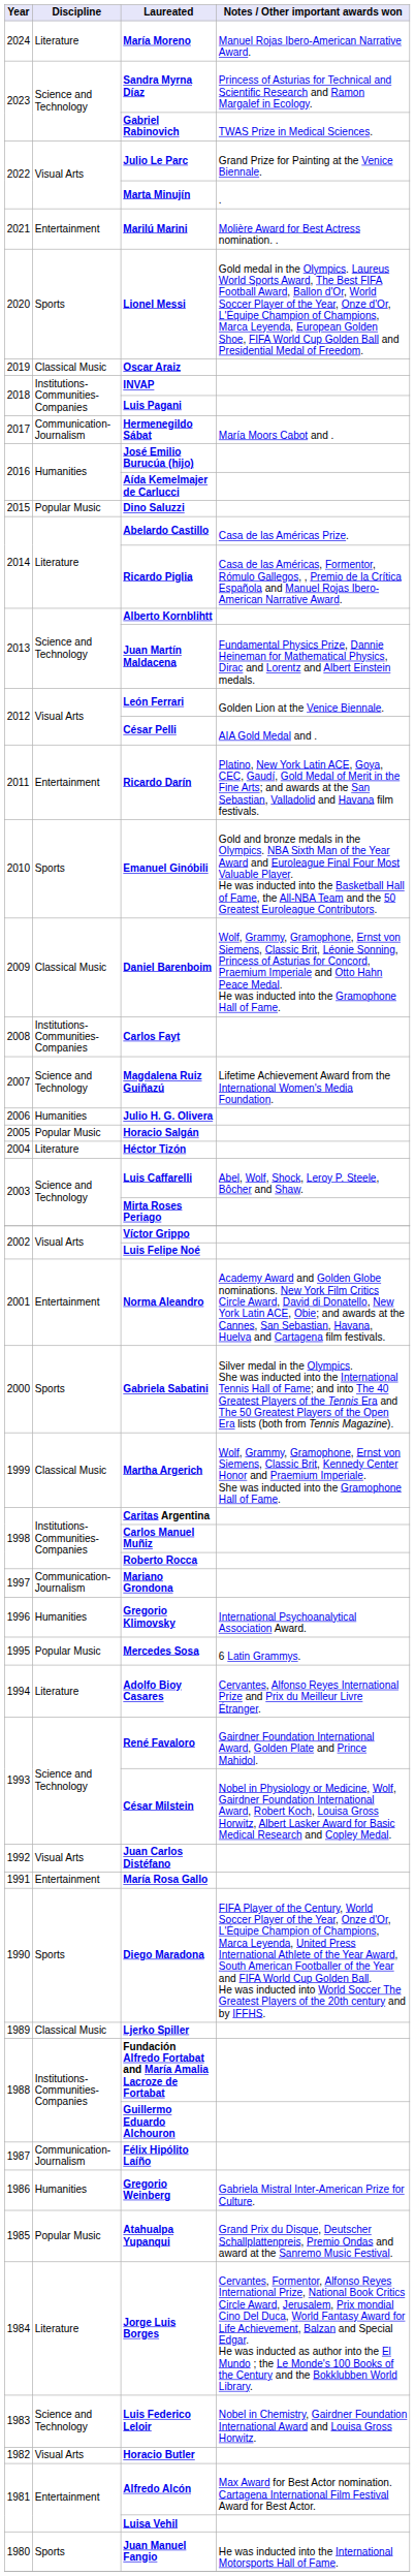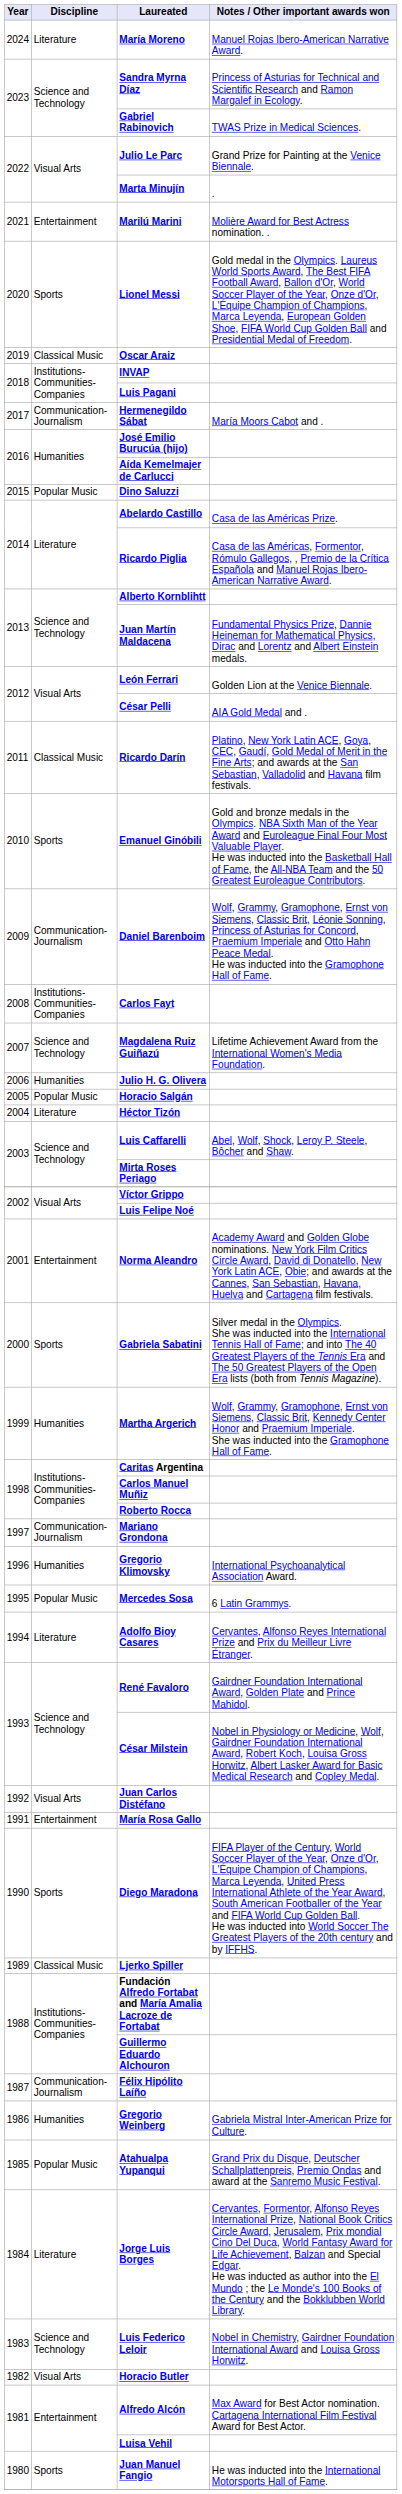Ricardo Darín | Discipline: Entertainment -> Classical Music
Daniel Barenboim | Discipline: Classical Music -> Communication-Journalism
Martha Argerich | Discipline: Classical Music -> Humanities
